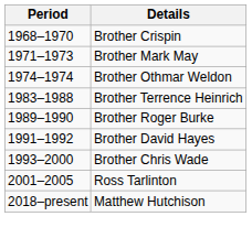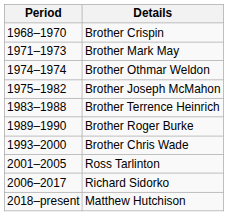+ row: 1975–1982 | Brother Joseph McMahon
- row: 1991–1992 | Brother David Hayes
+ row: 2006–2017 | Richard Sidorko
